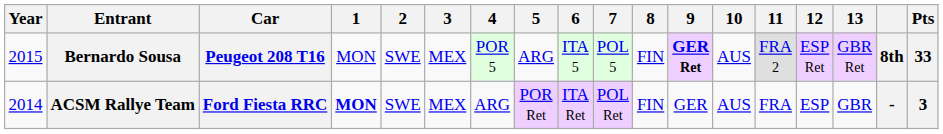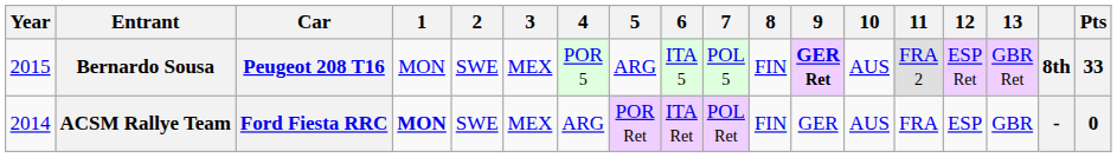ACSM Rallye Team | Pts: 3 -> 0
